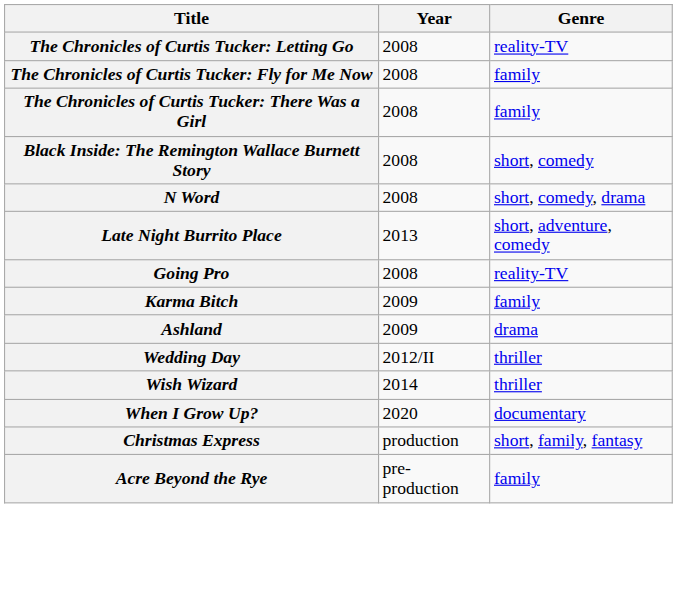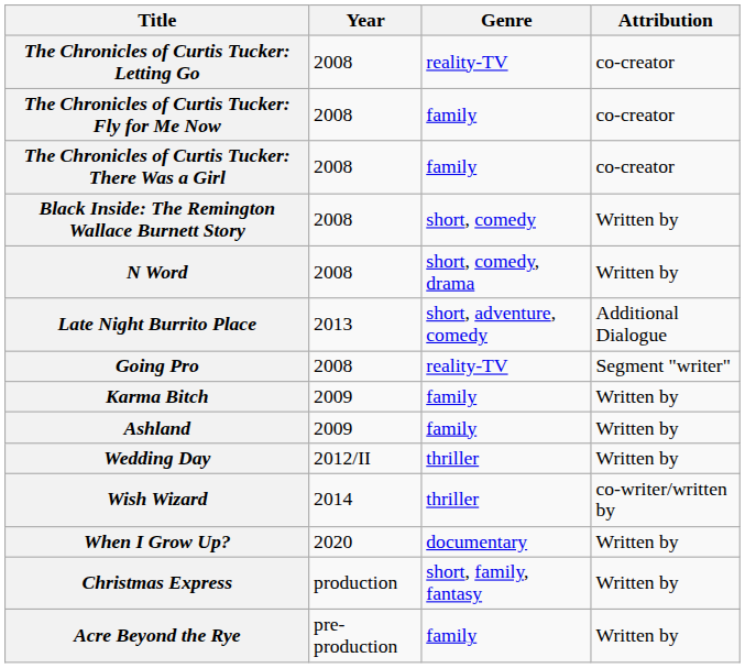+ column: Attribution | co-creator | co-creator | co-creator | Written by | Written by | Additional Dialogue | Segment "writer" | Written by | Written by | Written by | co-writer/written by | Written by | Written by | Written by
Ashland | Genre: drama -> family
